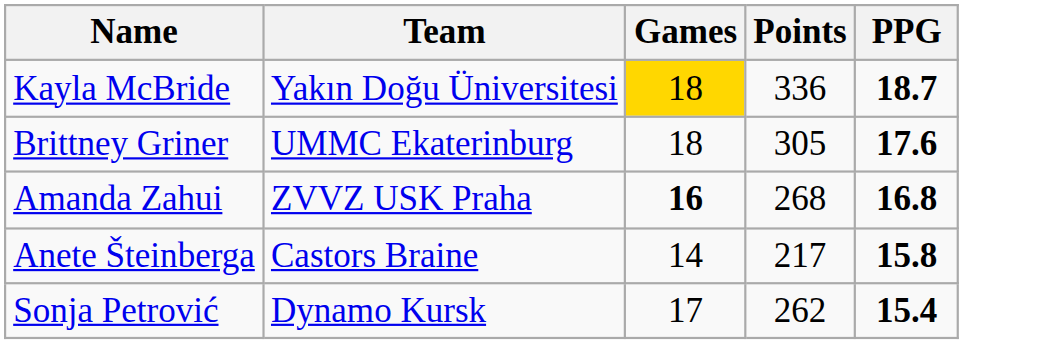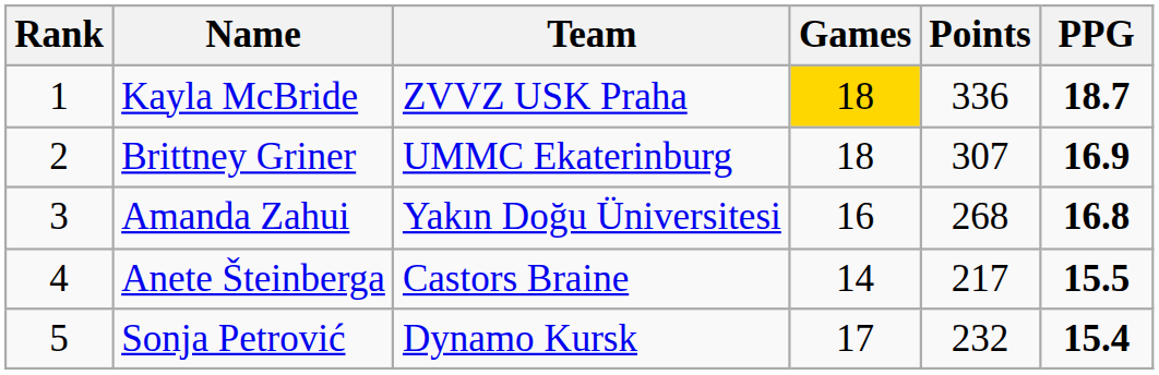+ column: Rank | 1 | 2 | 3 | 4 | 5
Kayla McBride | Team: Yakın Doğu Üniversitesi -> ZVVZ USK Praha
Brittney Griner | Points: 305 -> 307
Brittney Griner | PPG: 17.6 -> 16.9
Amanda Zahui | Team: ZVVZ USK Praha -> Yakın Doğu Üniversitesi
Amanda Zahui | Games: bold -> normal
Anete Šteinberga | PPG: 15.8 -> 15.5
Sonja Petrović | Points: 262 -> 232
